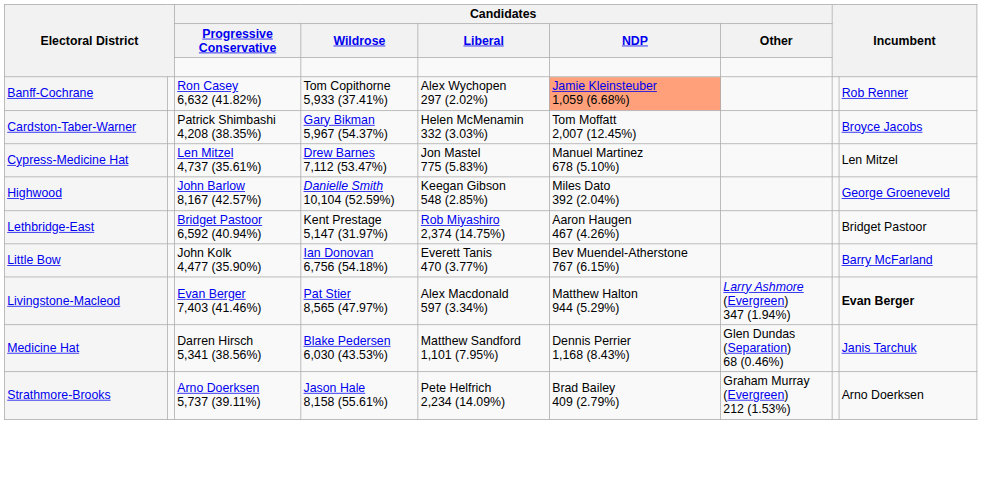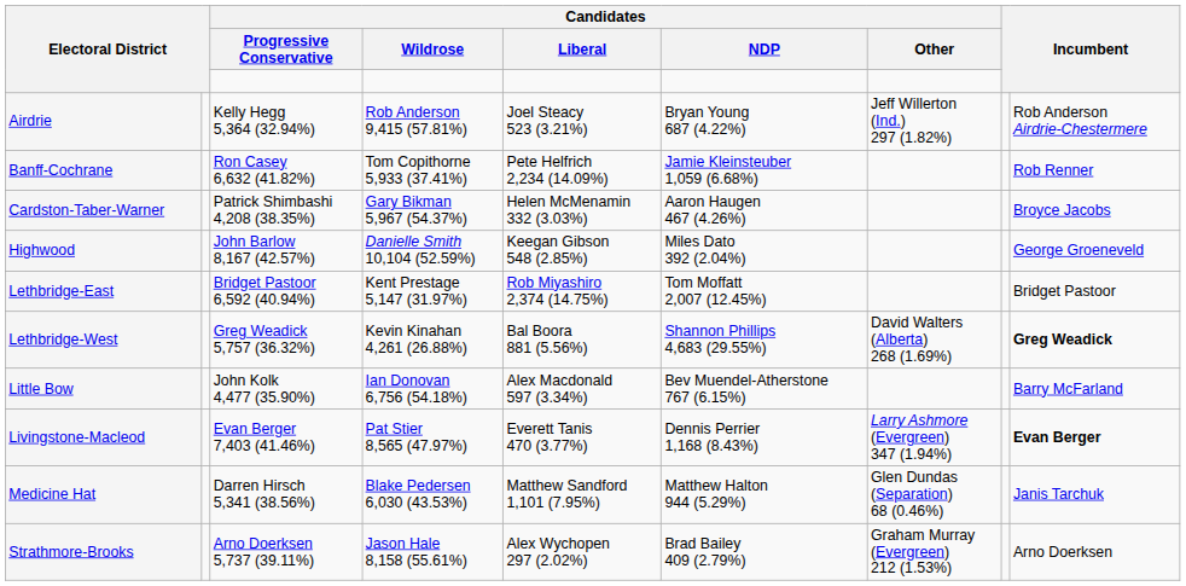+ row: Airdrie | Kelly Hegg 5,364 (32.94%) | Rob Anderson 9,415 (57.81%) | Joel Steacy 523 (3.21%) | Bryan Young 687 (4.22%) | Jeff Willerton (Ind.) 297 (1.82%) | Rob Anderson Airdrie-Chestermere
Banff-Cochrane | Candidates / Liberal: Alex Wychopen 297 (2.02%) -> Pete Helfrich 2,234 (14.09%)
Banff-Cochrane | Candidates / NDP: lightsalmon background -> no background
Cardston-Taber-Warner | Candidates / NDP: Tom Moffatt 2,007 (12.45%) -> Aaron Haugen 467 (4.26%)
- row: Cypress-Medicine Hat | Len Mitzel 4,737 (35.61%) | Drew Barnes 7,112 (53.47%) | Jon Mastel 775 (5.83%) | Manuel Martinez 678 (5.10%) | Len Mitzel
Lethbridge-East | Candidates / NDP: Aaron Haugen 467 (4.26%) -> Tom Moffatt 2,007 (12.45%)
+ row: Lethbridge-West | Greg Weadick 5,757 (36.32%) | Kevin Kinahan 4,261 (26.88%) | Bal Boora 881 (5.56%) | Shannon Phillips 4,683 (29.55%) | David Walters (Alberta) 268 (1.69%) | Greg Weadick
Little Bow | Candidates / Liberal: Everett Tanis 470 (3.77%) -> Alex Macdonald 597 (3.34%)
Livingstone-Macleod | Candidates / Liberal: Alex Macdonald 597 (3.34%) -> Everett Tanis 470 (3.77%)
Livingstone-Macleod | Candidates / NDP: Matthew Halton 944 (5.29%) -> Dennis Perrier 1,168 (8.43%)
Medicine Hat | Candidates / NDP: Dennis Perrier 1,168 (8.43%) -> Matthew Halton 944 (5.29%)
Strathmore-Brooks | Candidates / Liberal: Pete Helfrich 2,234 (14.09%) -> Alex Wychopen 297 (2.02%)
